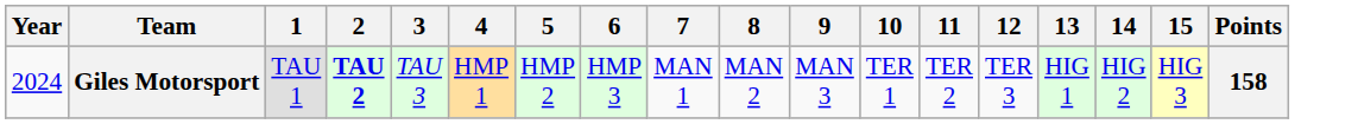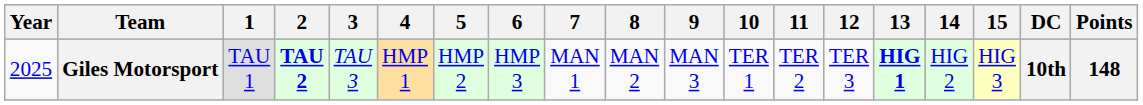+ column: DC | 10th
Giles Motorsport | Year: 2024 -> 2025
Giles Motorsport | 13: normal -> bold
Giles Motorsport | Points: 158 -> 148
